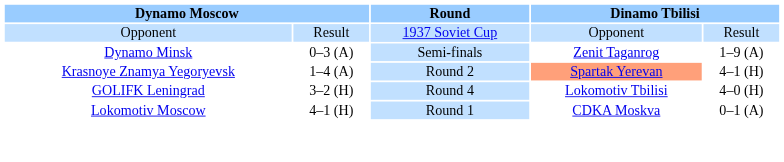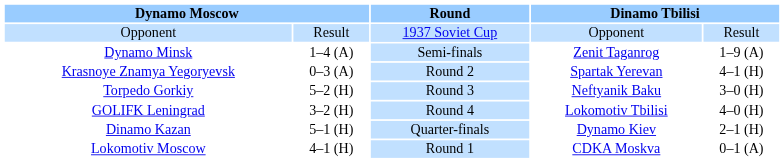Dynamo Minsk | column 2: 0–3 (A) -> 1–4 (A)
Krasnoye Znamya Yegoryevsk | column 2: 1–4 (A) -> 0–3 (A)
Krasnoye Znamya Yegoryevsk | column 4: lightsalmon background -> no background
+ row: Torpedo Gorkiy | 5–2 (H) | Round 3 | Neftyanik Baku | 3–0 (H)
+ row: Dinamo Kazan | 5–1 (H) | Quarter-finals | Dynamo Kiev | 2–1 (H)
